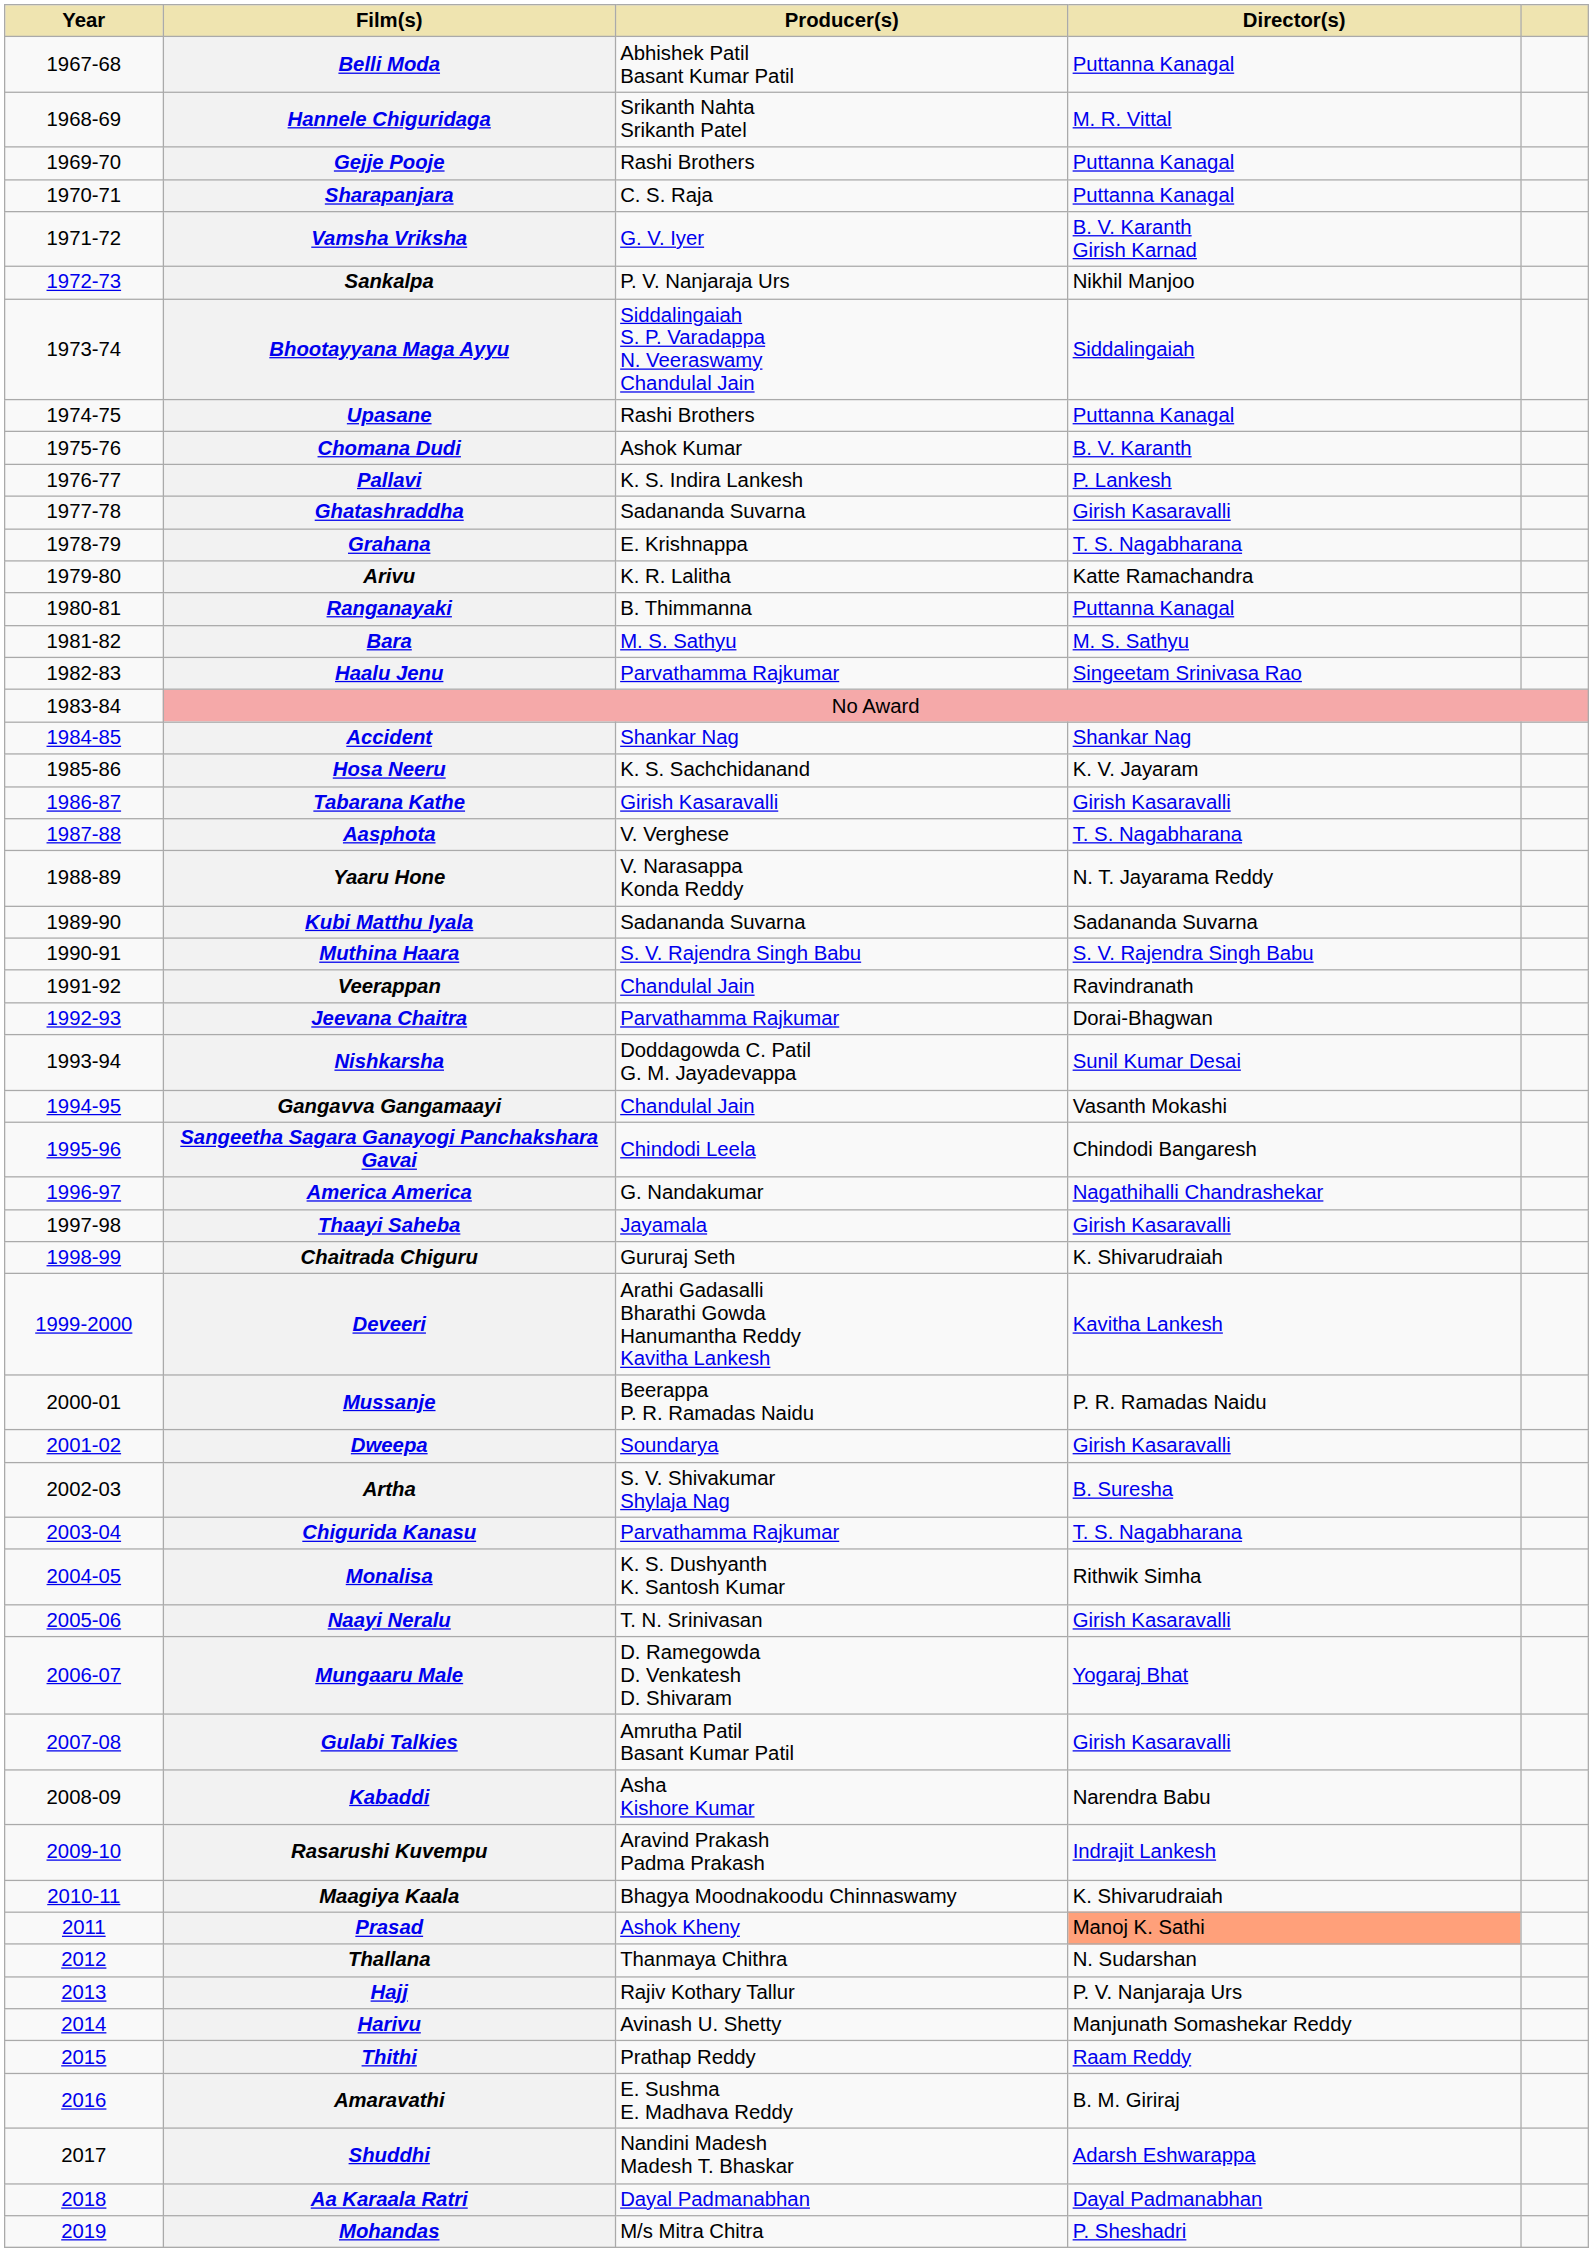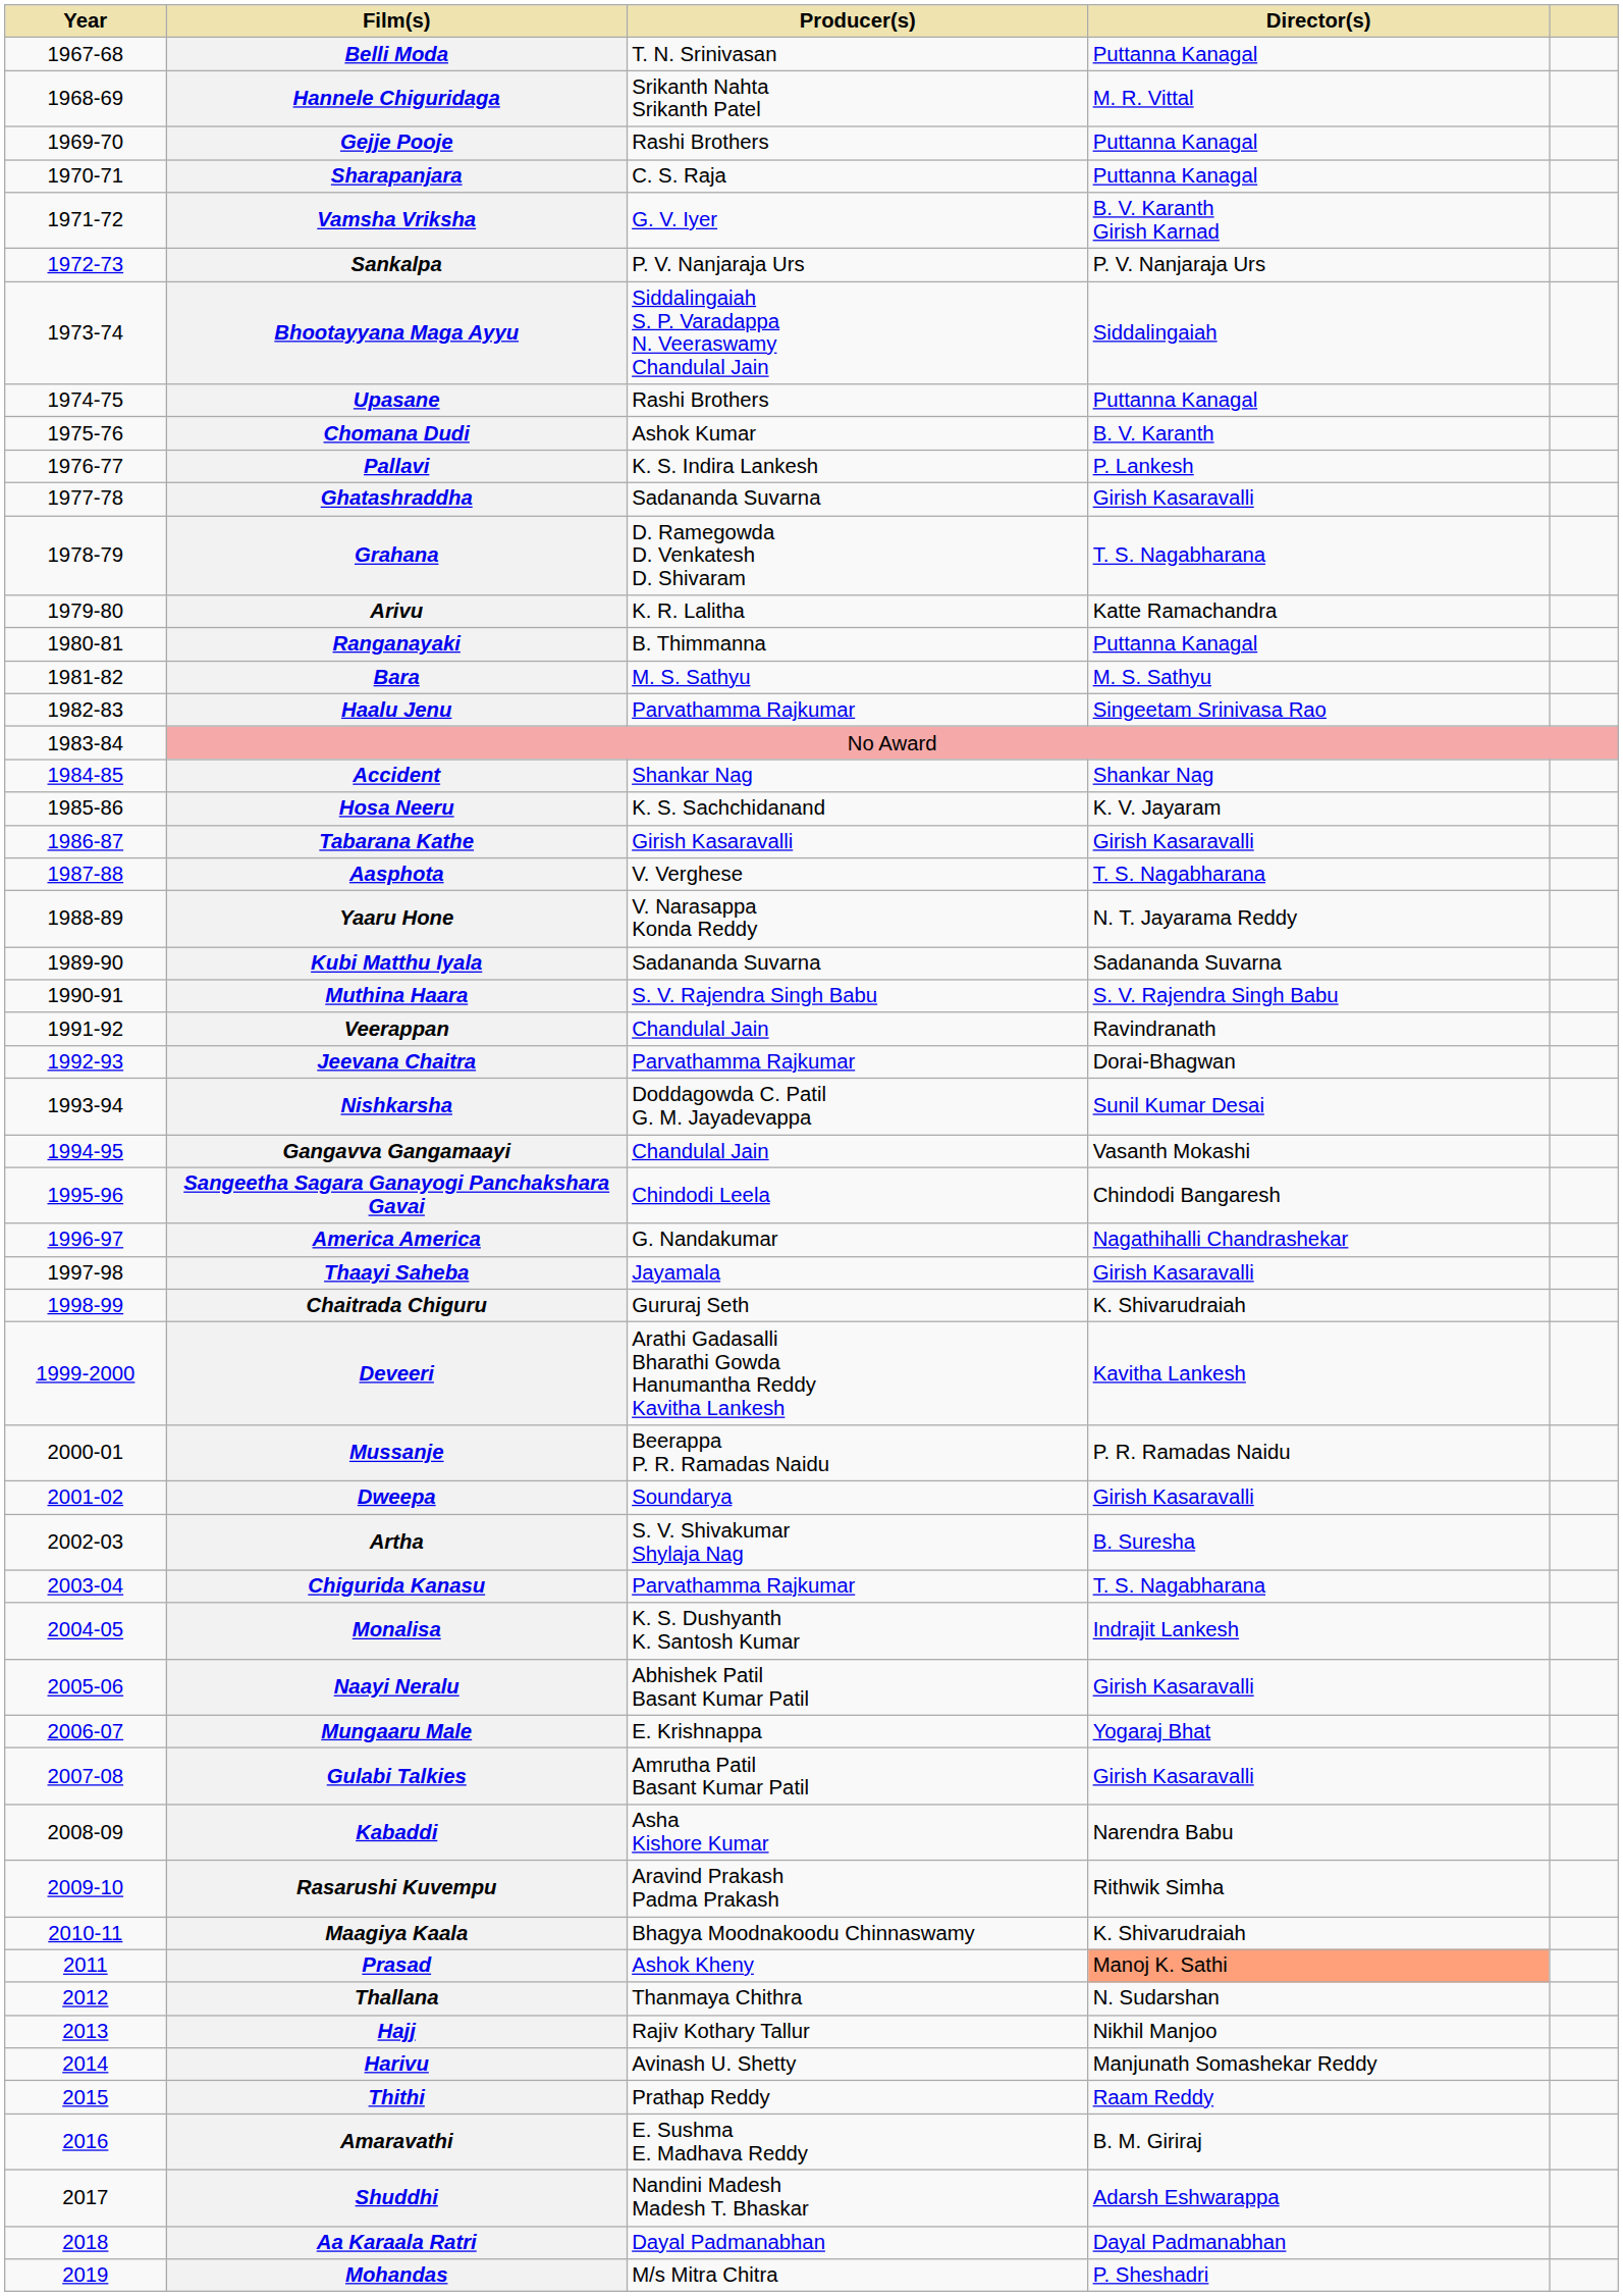Belli Moda | Producer(s): Abhishek Patil Basant Kumar Patil -> T. N. Srinivasan
Sankalpa | Director(s): Nikhil Manjoo -> P. V. Nanjaraja Urs
Grahana | Producer(s): E. Krishnappa -> D. Ramegowda D. Venkatesh D. Shivaram
Monalisa | Director(s): Rithwik Simha -> Indrajit Lankesh
Naayi Neralu | Producer(s): T. N. Srinivasan -> Abhishek Patil Basant Kumar Patil
Mungaaru Male | Producer(s): D. Ramegowda D. Venkatesh D. Shivaram -> E. Krishnappa
Rasarushi Kuvempu | Director(s): Indrajit Lankesh -> Rithwik Simha
Hajj | Director(s): P. V. Nanjaraja Urs -> Nikhil Manjoo
